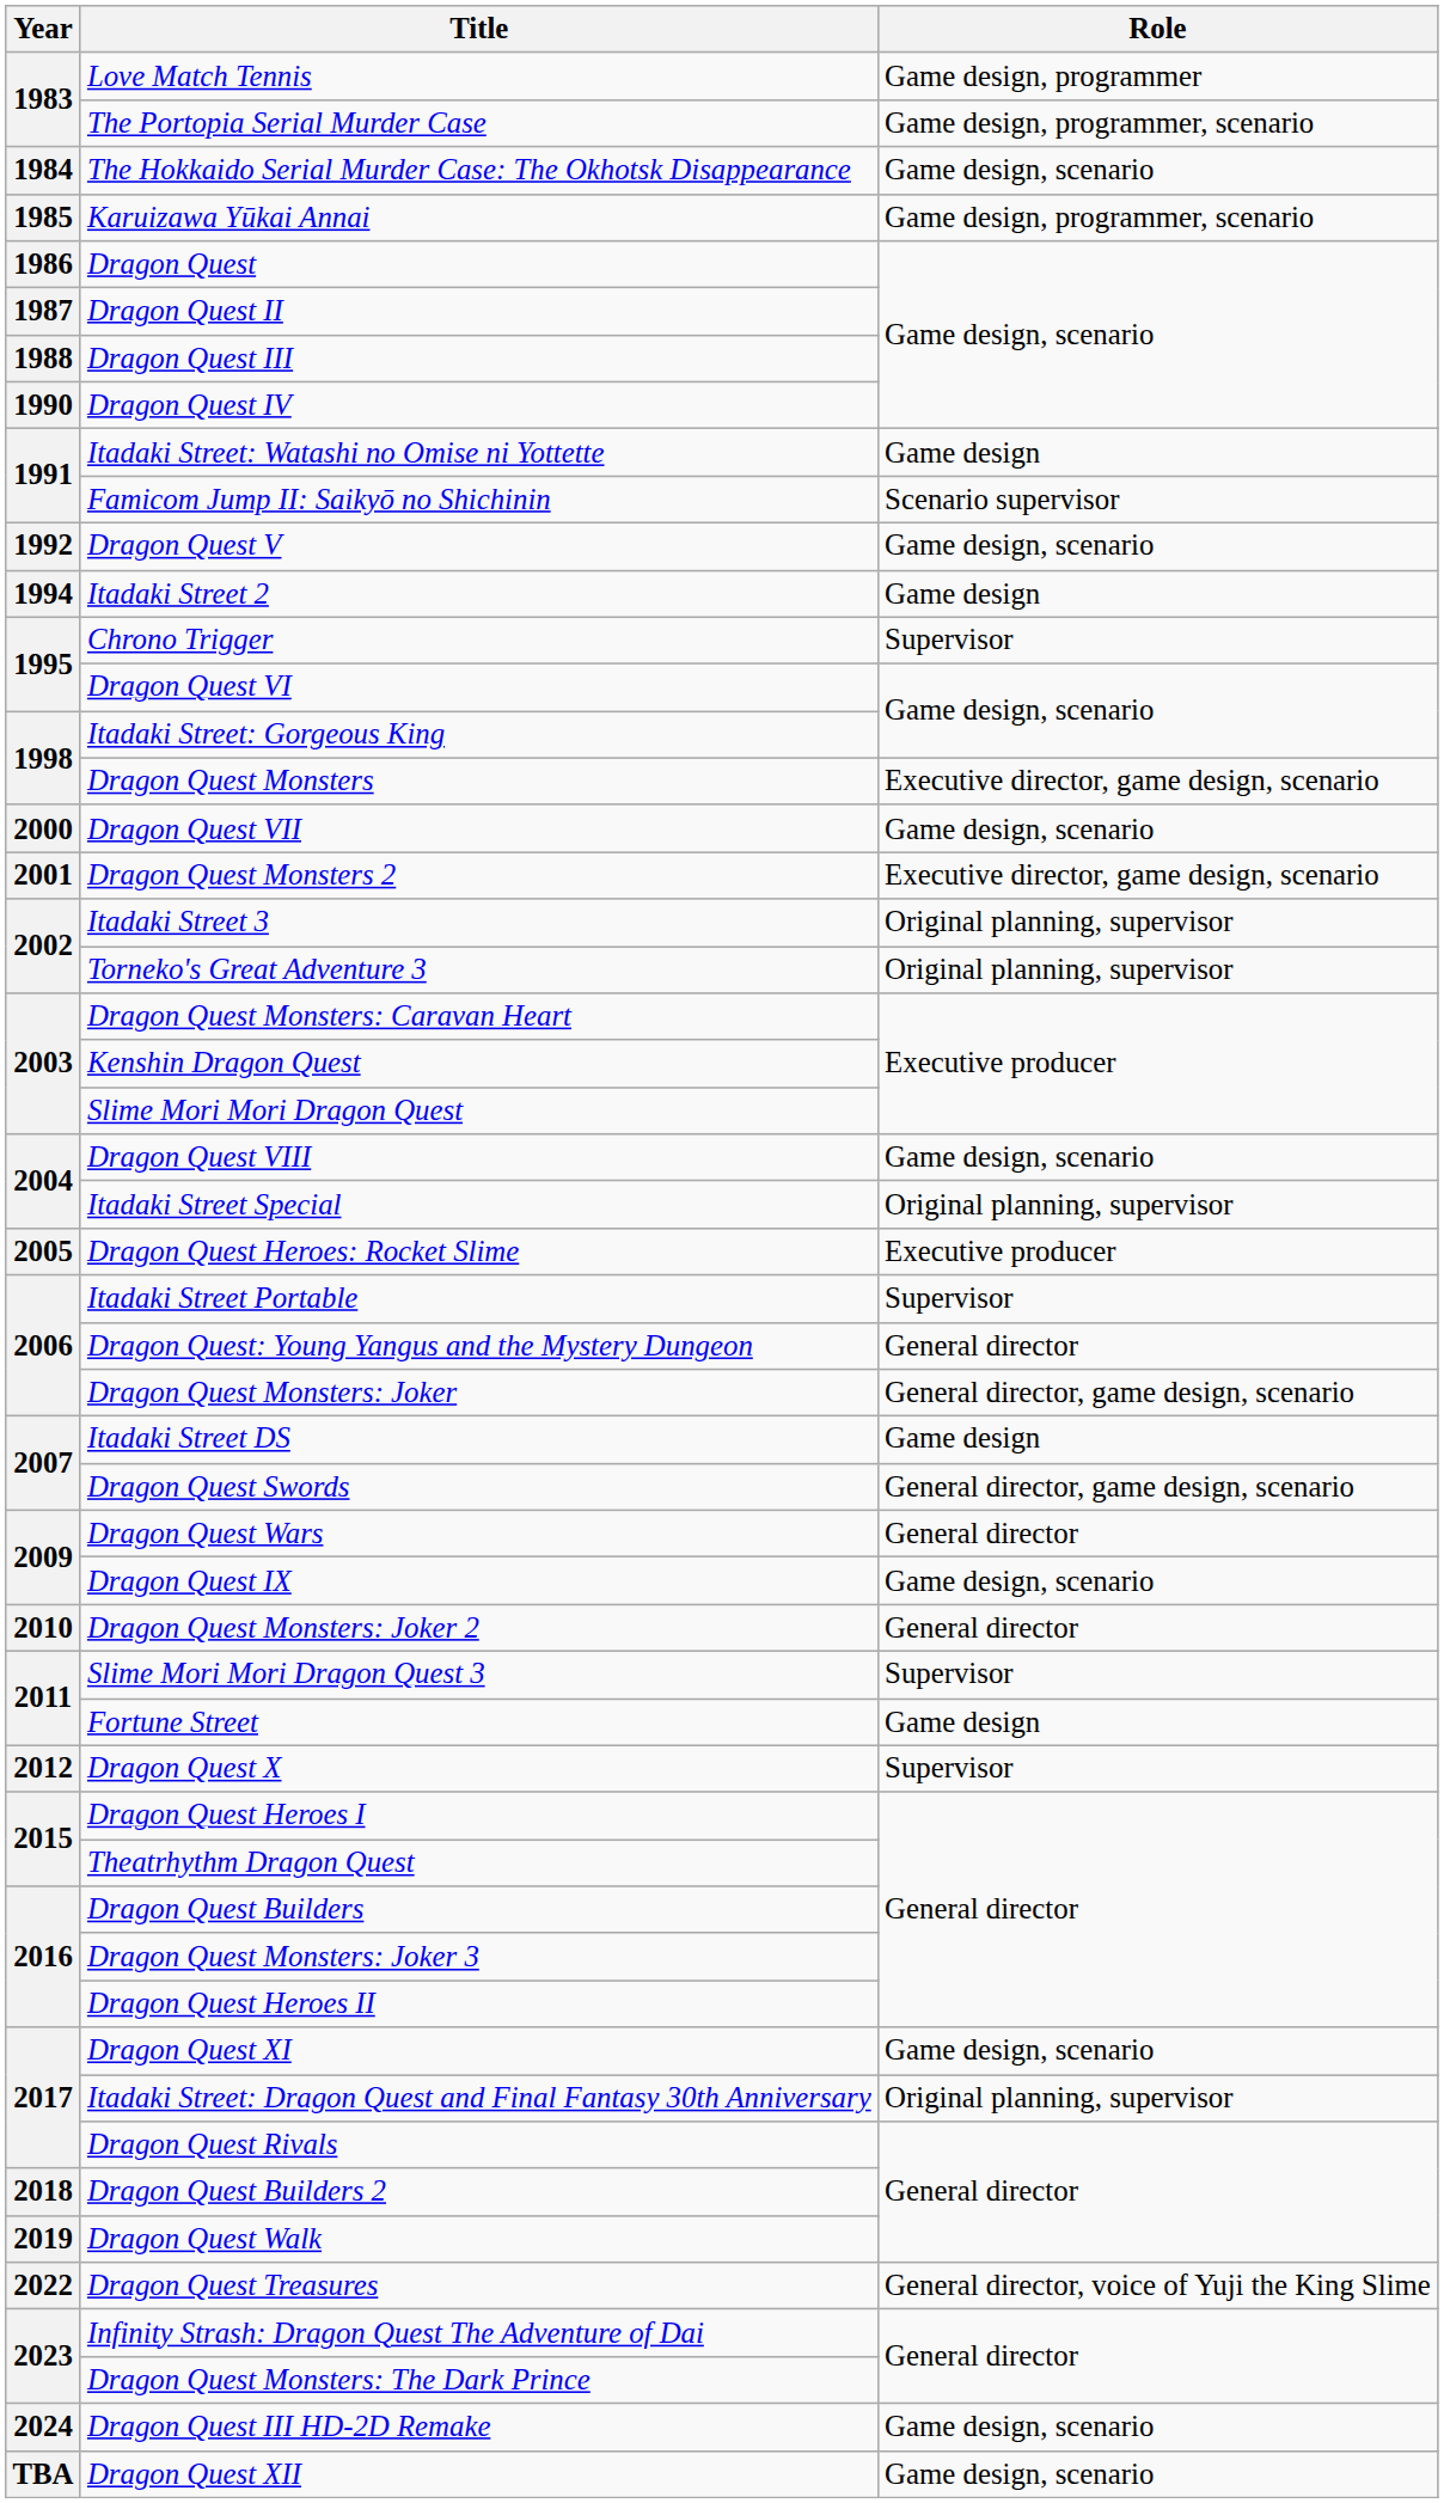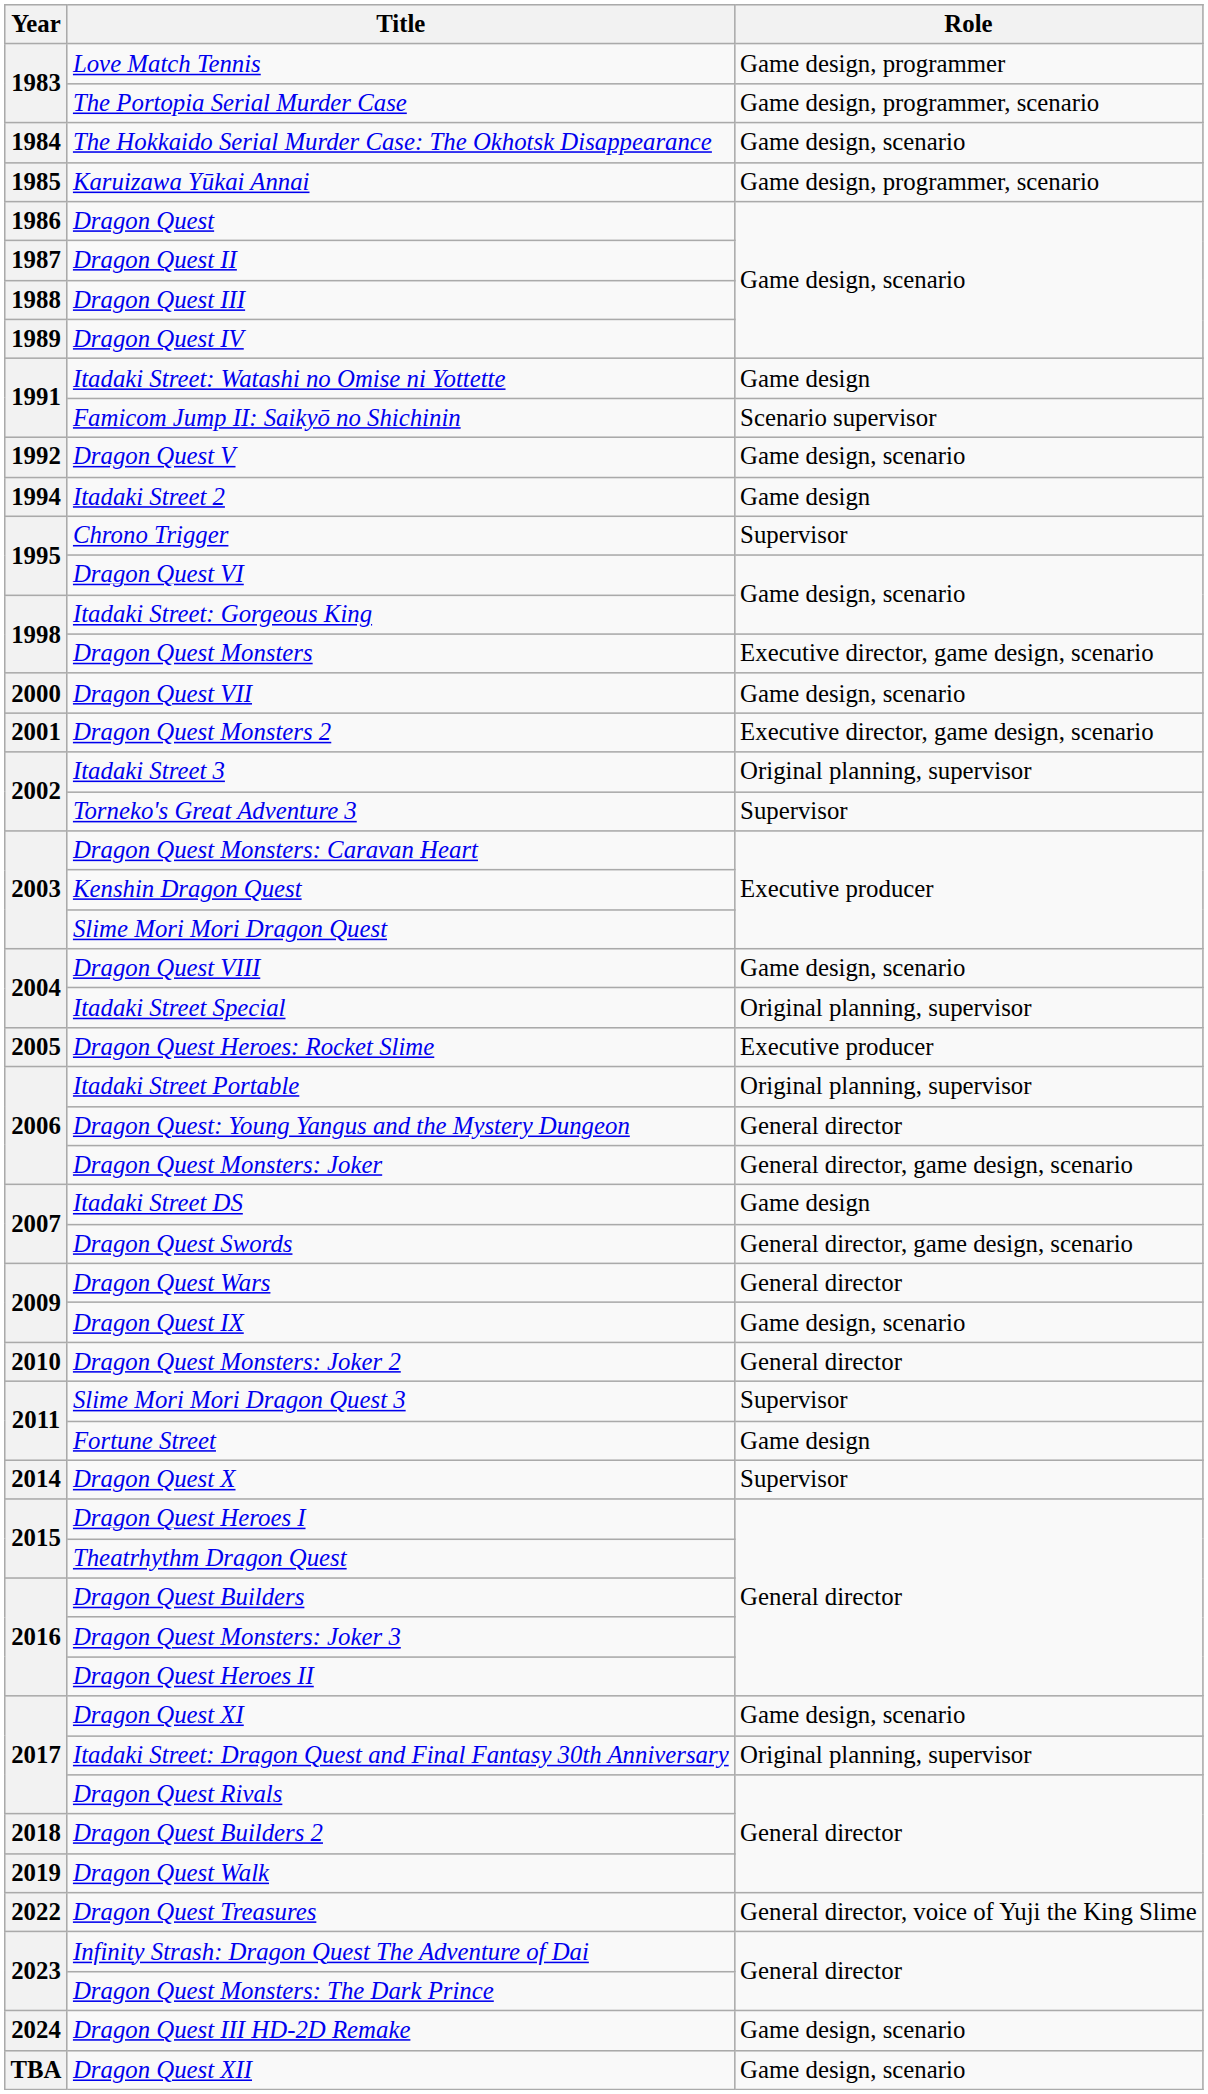Dragon Quest IV | Year: 1990 -> 1989
Torneko's Great Adventure 3 | Role: Original planning, supervisor -> Supervisor
Itadaki Street Portable | Role: Supervisor -> Original planning, supervisor
Dragon Quest X | Year: 2012 -> 2014
